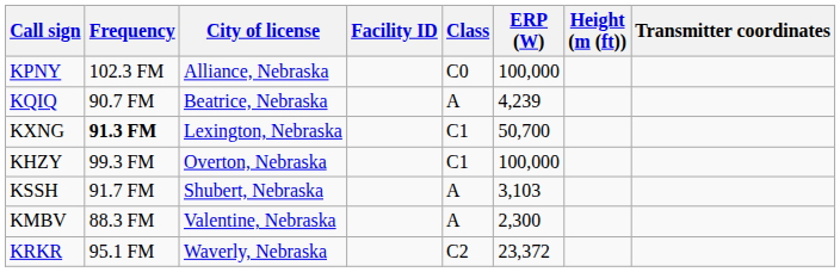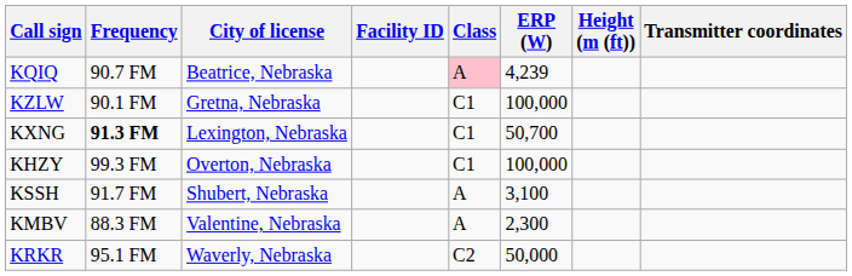- row: KPNY | 102.3 FM | Alliance, Nebraska | C0 | 100,000
KQIQ | Class: no background -> pink background
+ row: KZLW | 90.1 FM | Gretna, Nebraska | C1 | 100,000
KSSH | ERP (W): 3,103 -> 3,100
KRKR | ERP (W): 23,372 -> 50,000
